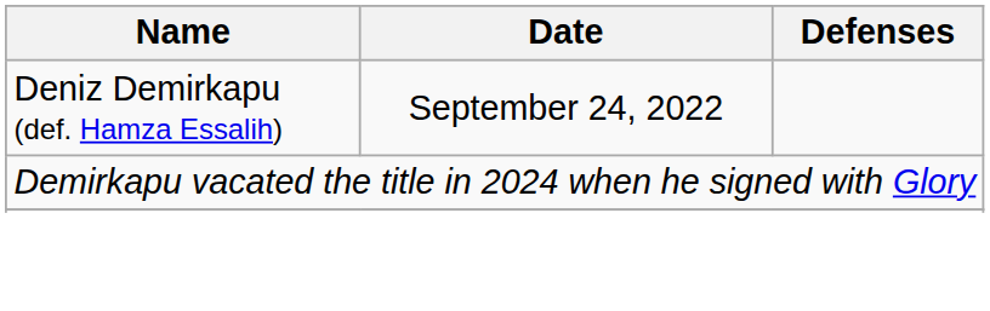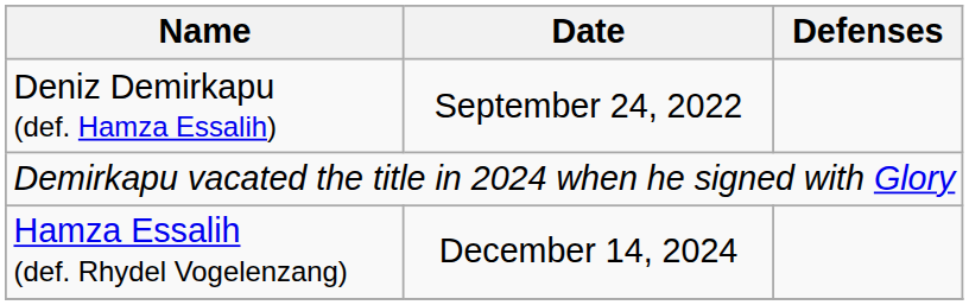+ row: Hamza Essalih (def. Rhydel Vogelenzang) | December 14, 2024
